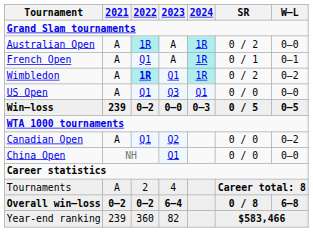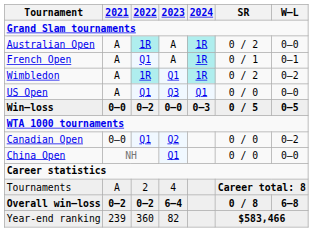Wimbledon | 2022: bold -> normal
Win–loss | 2021: 239 -> 0–0
Canadian Open | 2021: A -> 0–0
